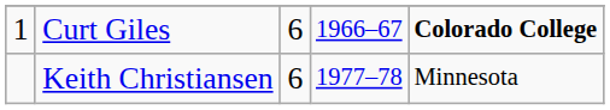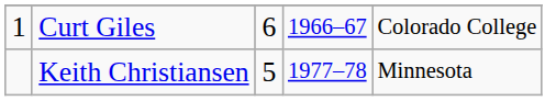Curt Giles | column 5: bold -> normal
Keith Christiansen | column 3: 6 -> 5
